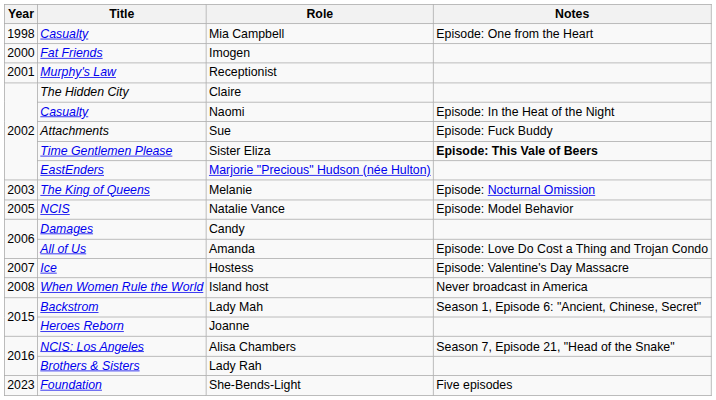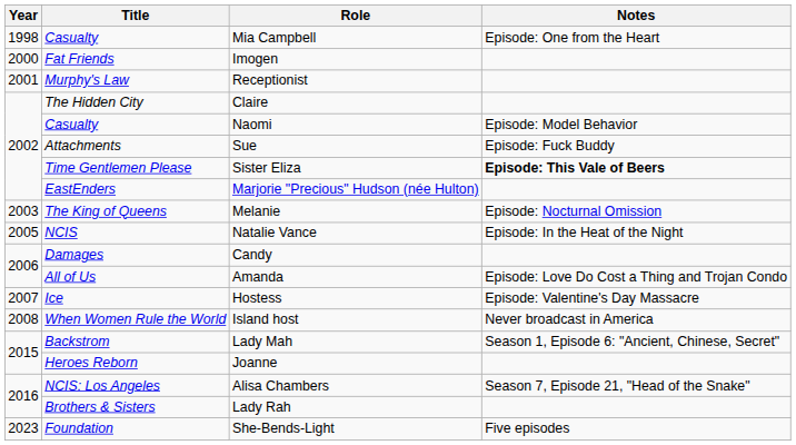Naomi | Notes: Episode: In the Heat of the Night -> Episode: Model Behavior
Natalie Vance | Notes: Episode: Model Behavior -> Episode: In the Heat of the Night
